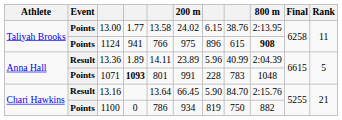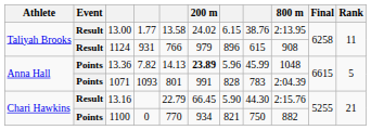13.00 | Event: Points -> Result
1124 | Event: Points -> Result
1124 | column 4: 941 -> 931
1124 | 200 m: 975 -> 979
1124 | 800 m: bold -> normal
13.36 | Event: Result -> Points
13.36 | column 4: 1.89 -> 7.82
13.36 | column 5: 14.11 -> 14.13
13.36 | 200 m: normal -> bold
13.36 | column 8: 40.99 -> 45.99
13.36 | 800 m: 2:04.39 -> 1048
1071 | column 4: bold -> normal
1071 | column 7: 228 -> 828
1071 | 800 m: 1048 -> 2:04.39
13.16 | column 5: 13.64 -> 22.79
13.16 | column 8: 84.70 -> 44.30
1100 | column 5: 786 -> 770
1100 | column 7: 819 -> 821
